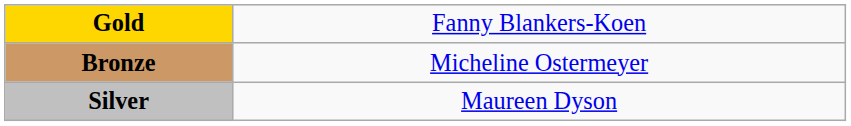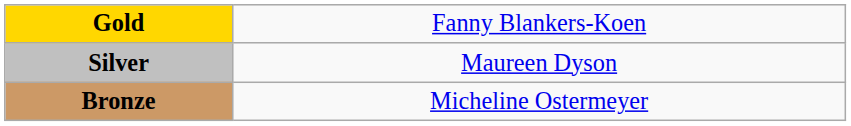rows swapped: Silver <-> Bronze
